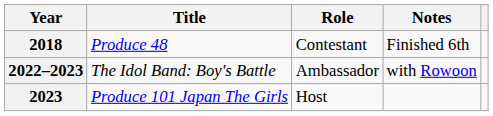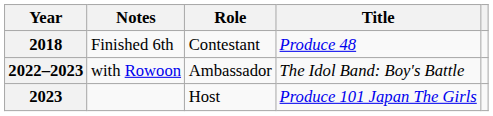columns swapped: Title <-> Notes
